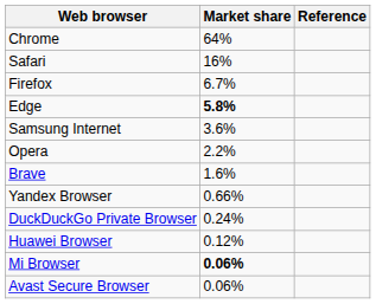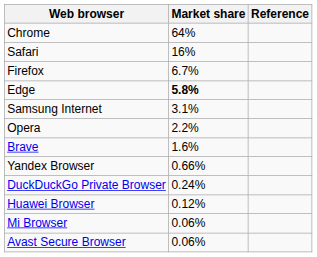Samsung Internet | Market share: 3.6% -> 3.1%
Mi Browser | Market share: bold -> normal
